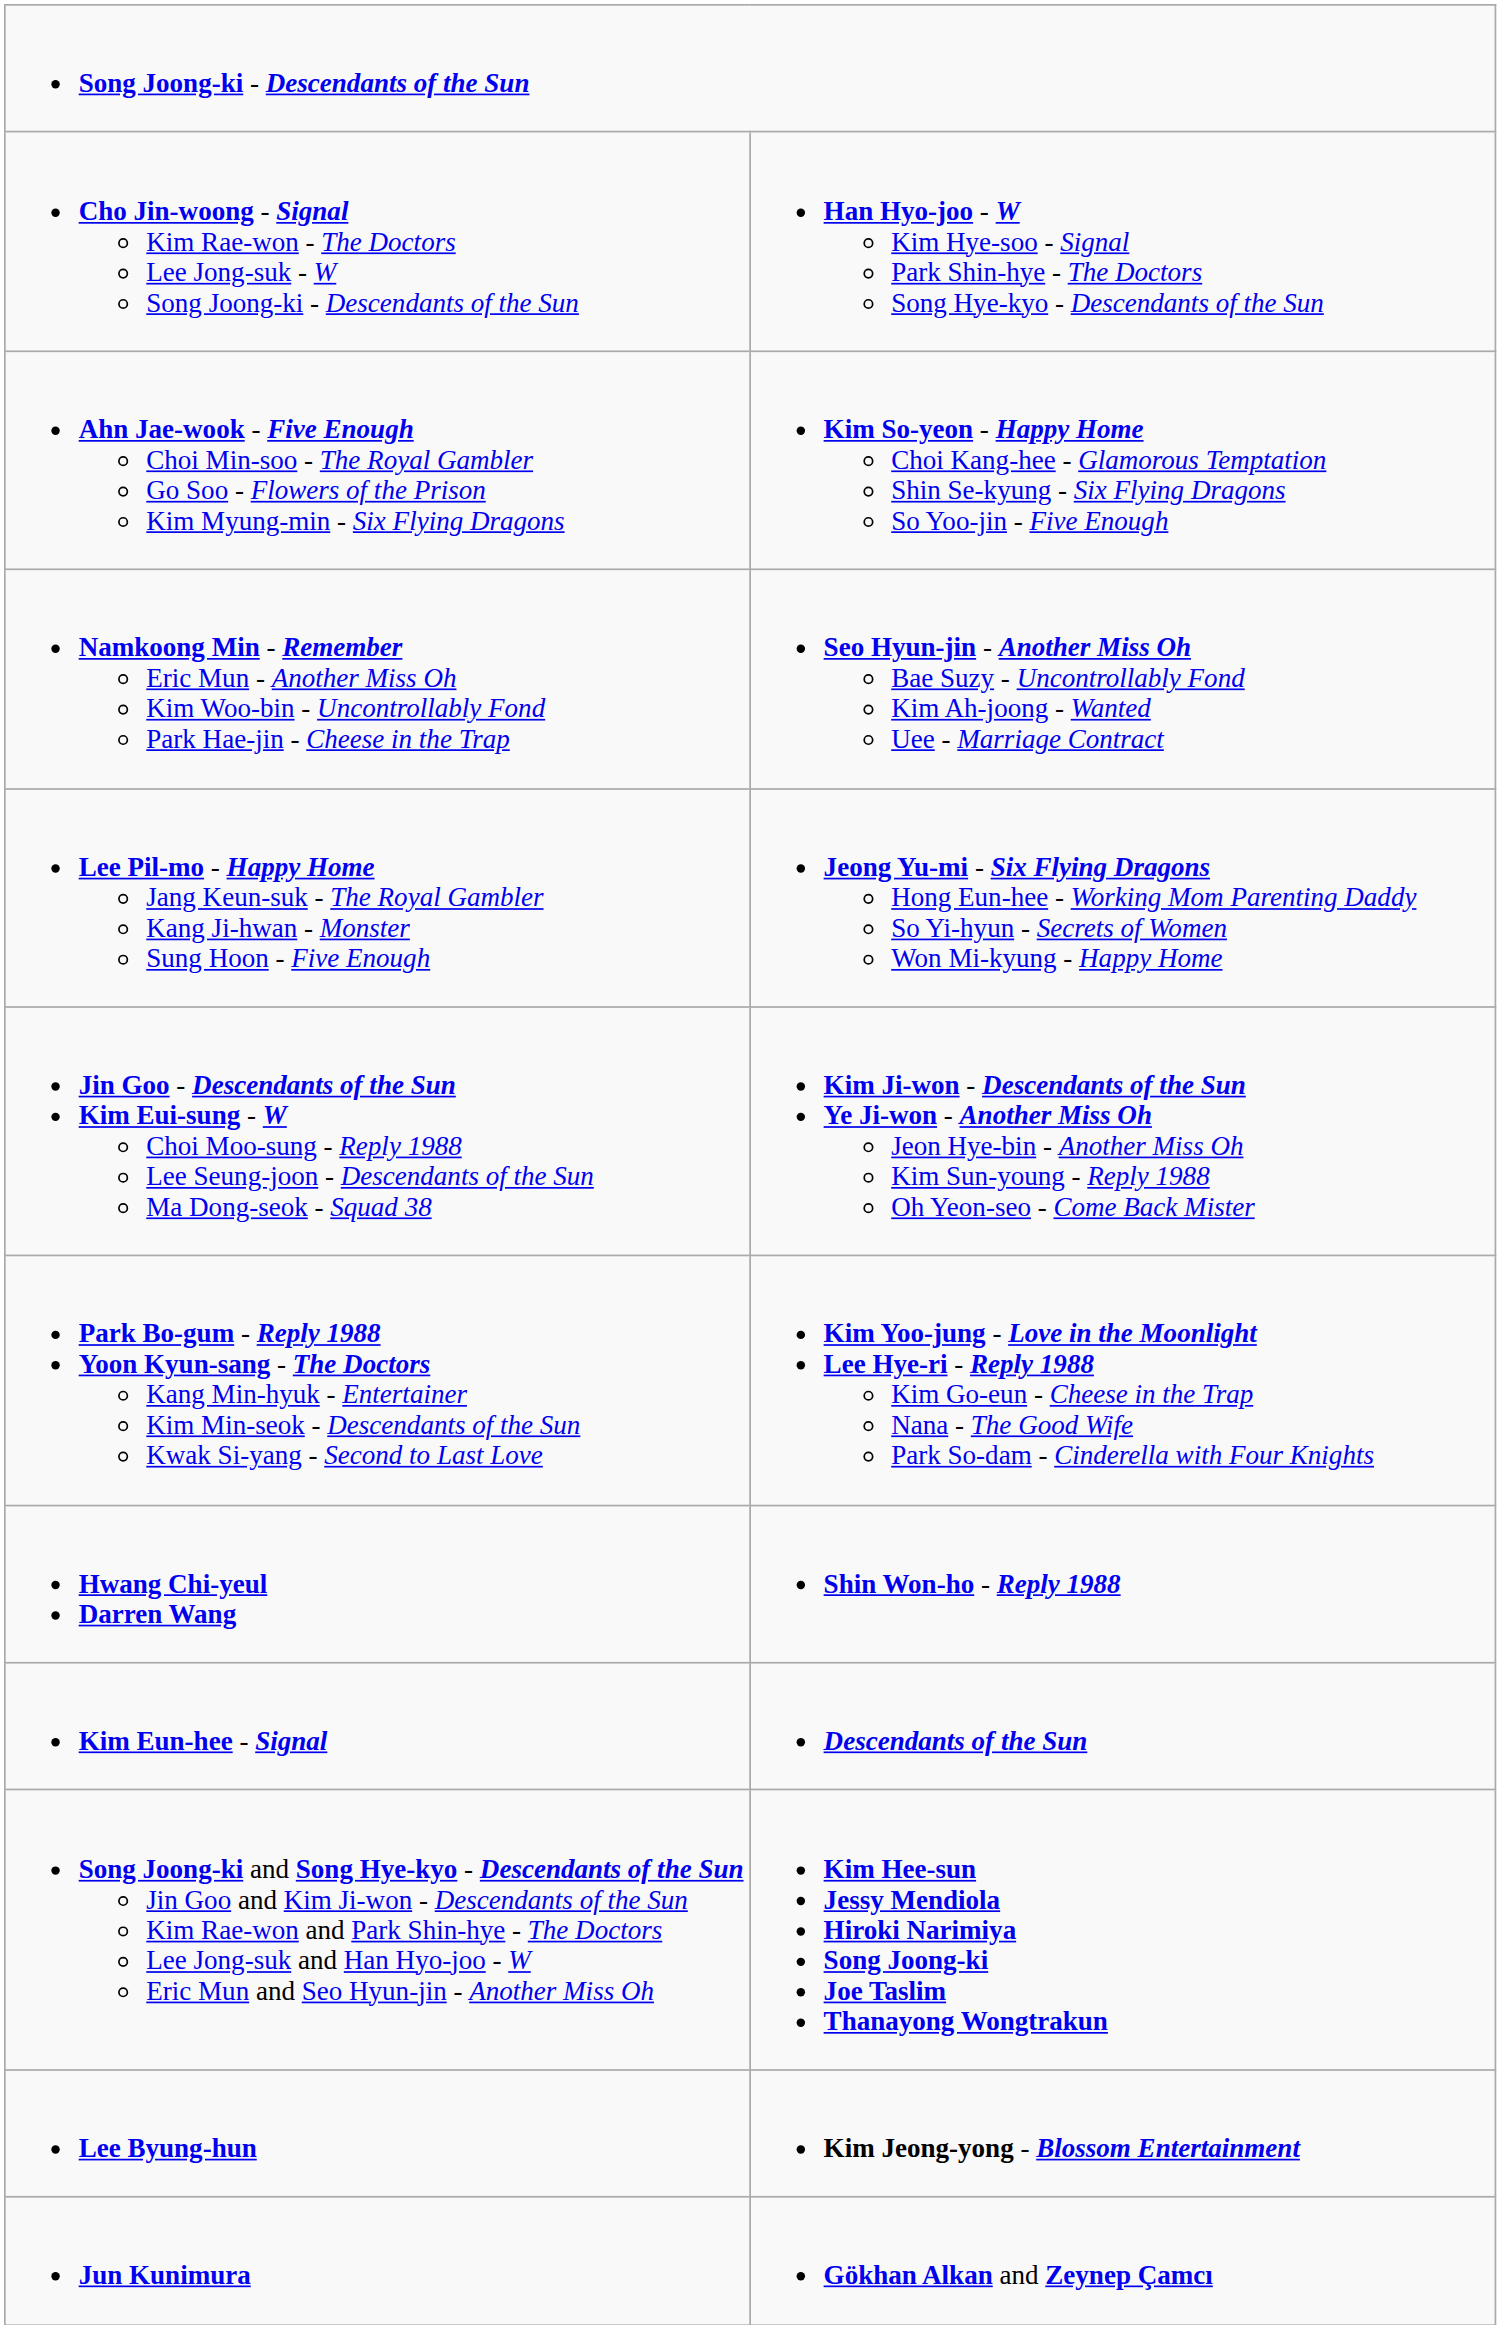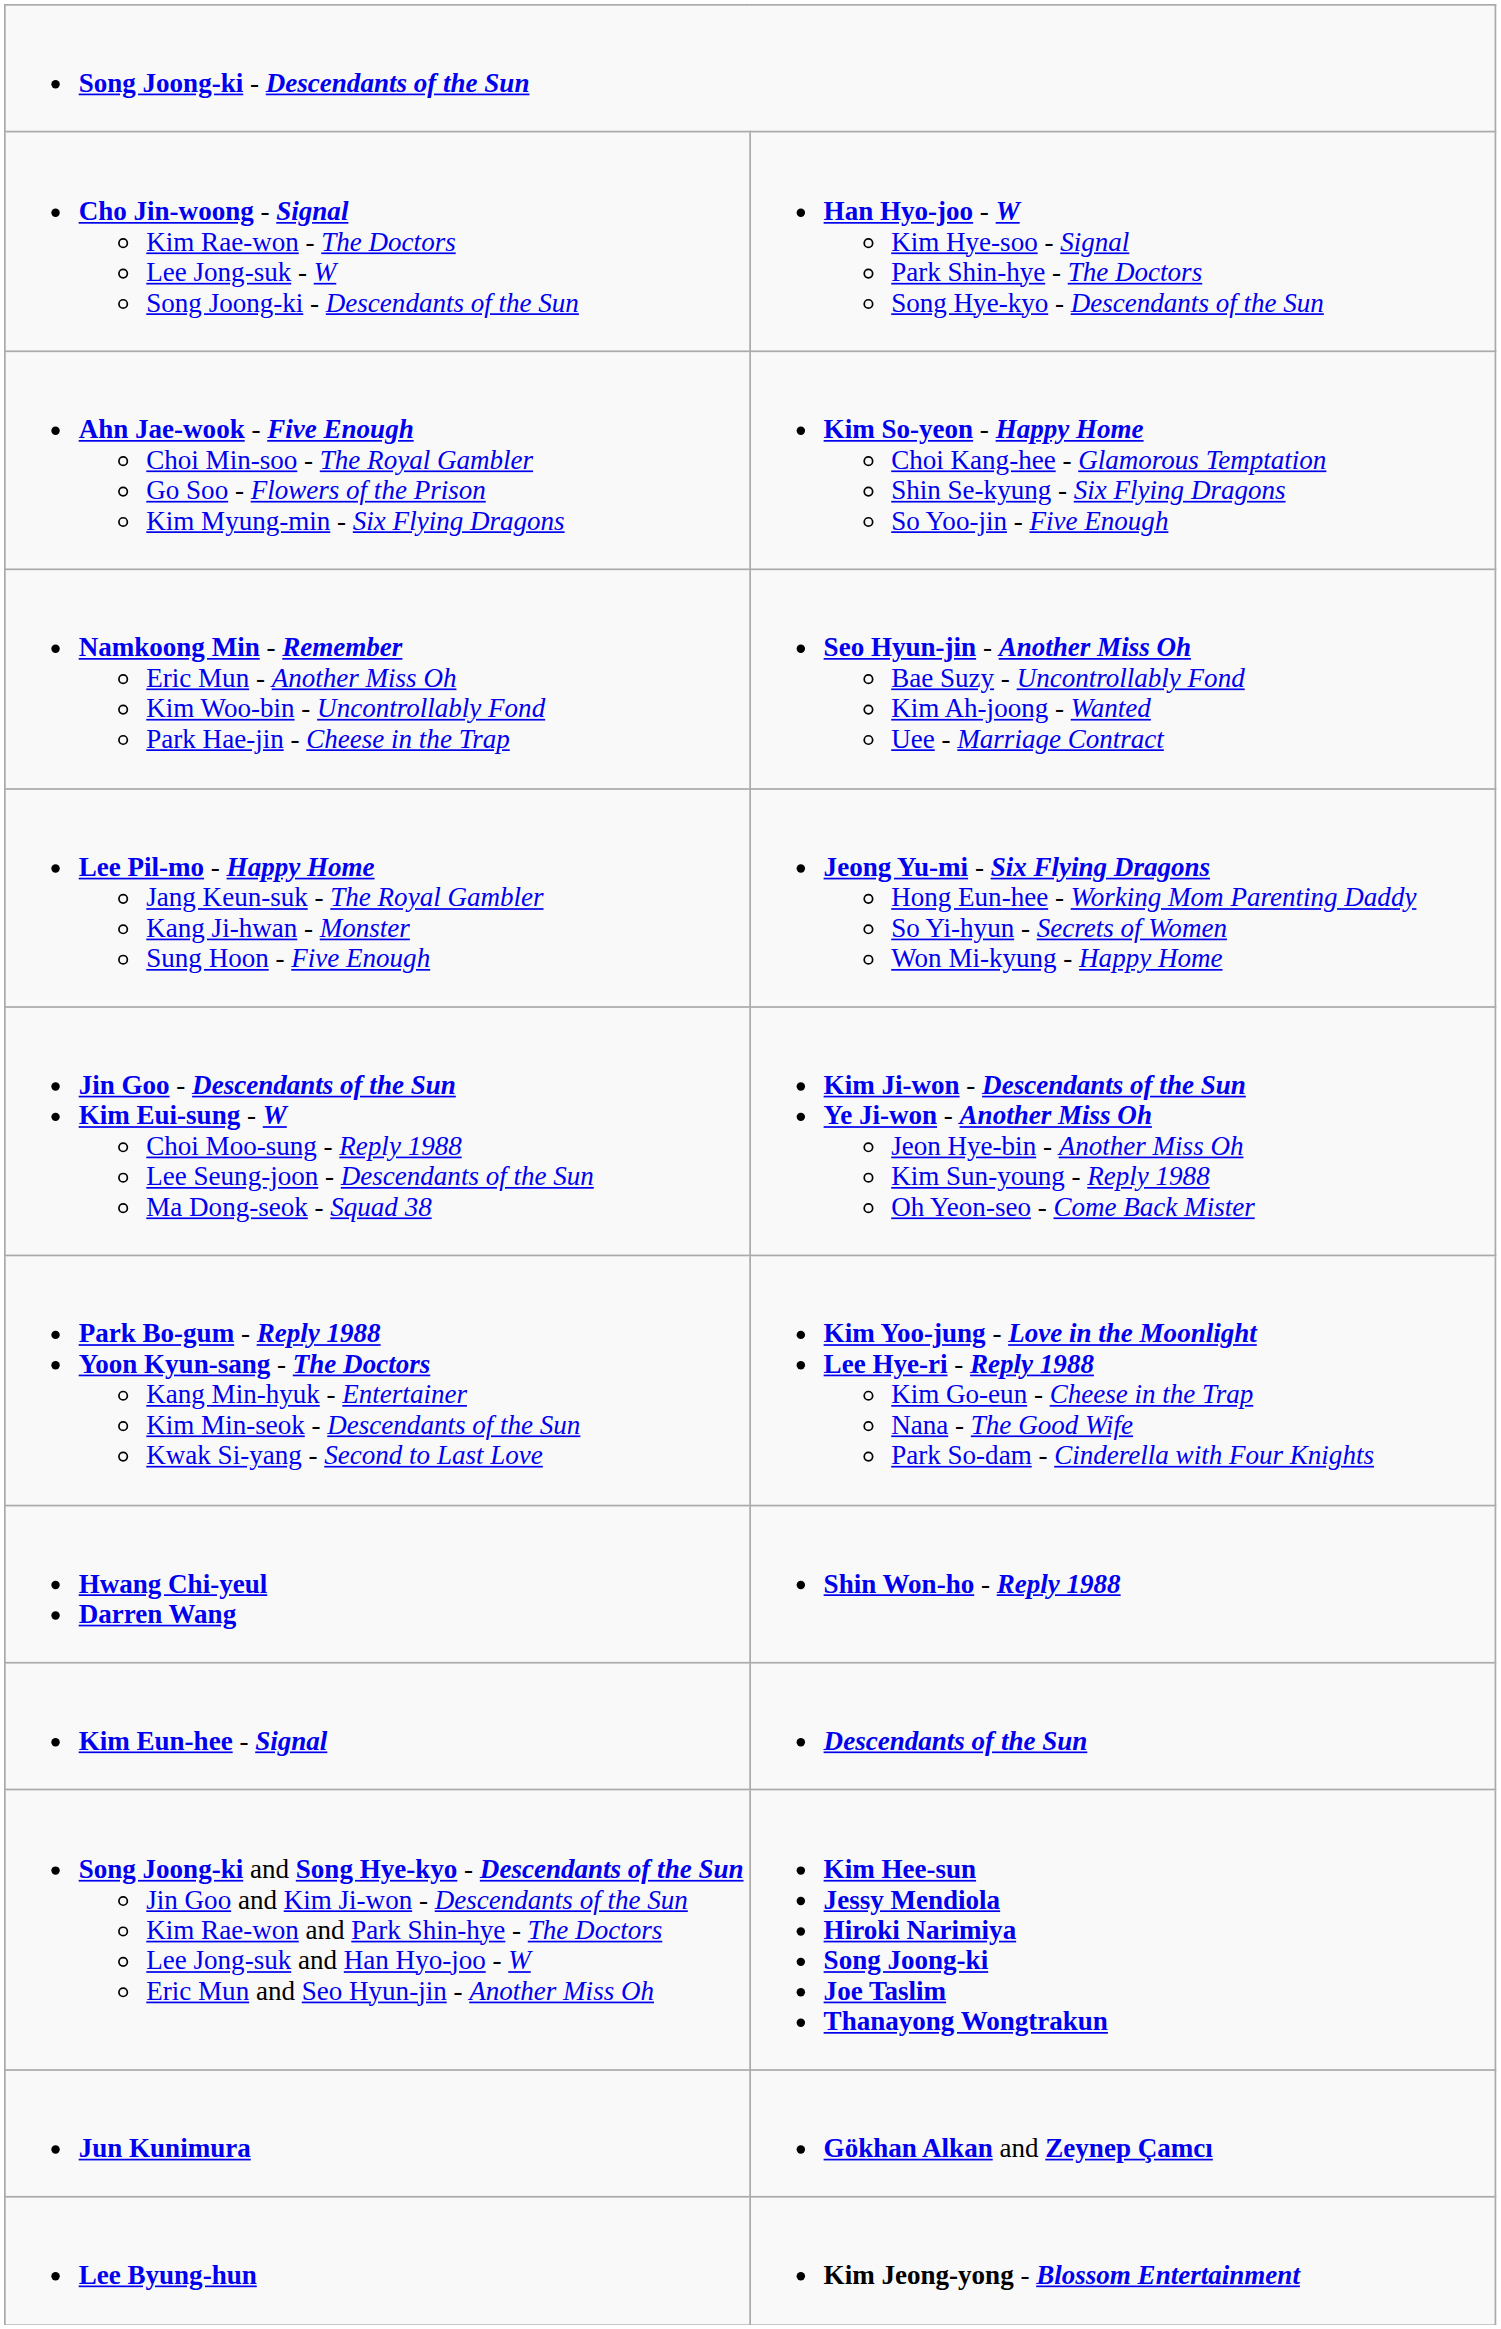rows swapped: Lee Byung-hun <-> Jun Kunimura
